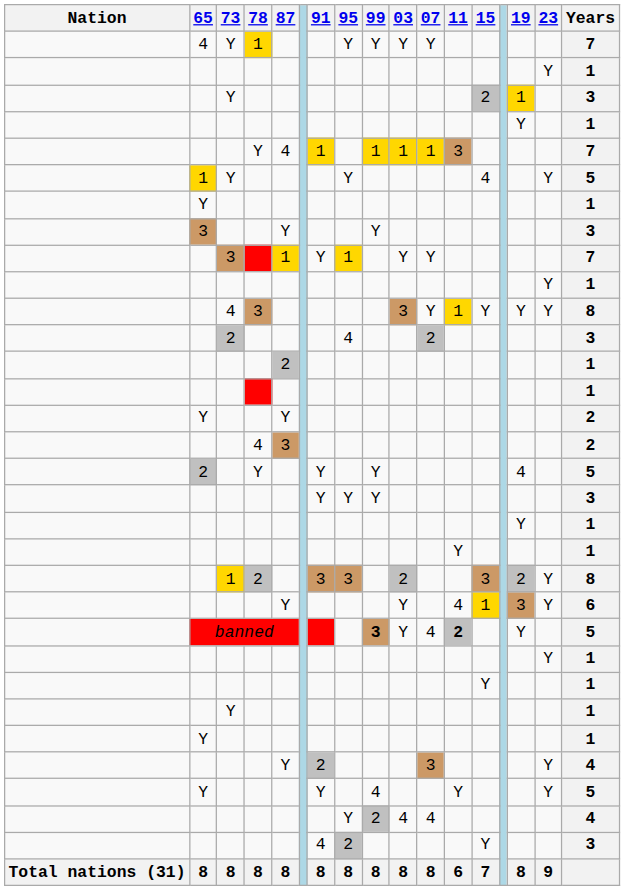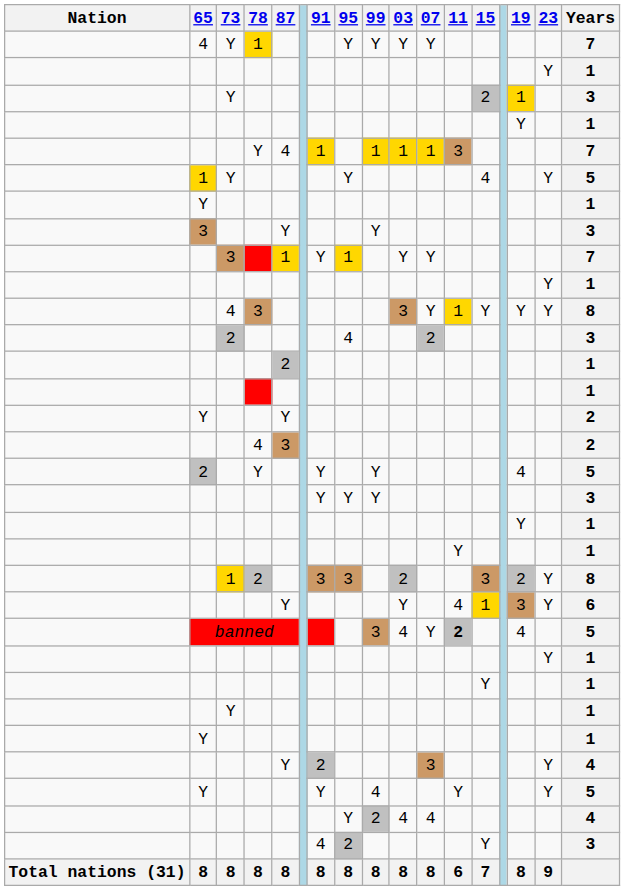banned | 99: bold -> normal
banned | 03: Y -> 4
banned | 07: 4 -> Y
banned | 19: Y -> 4
